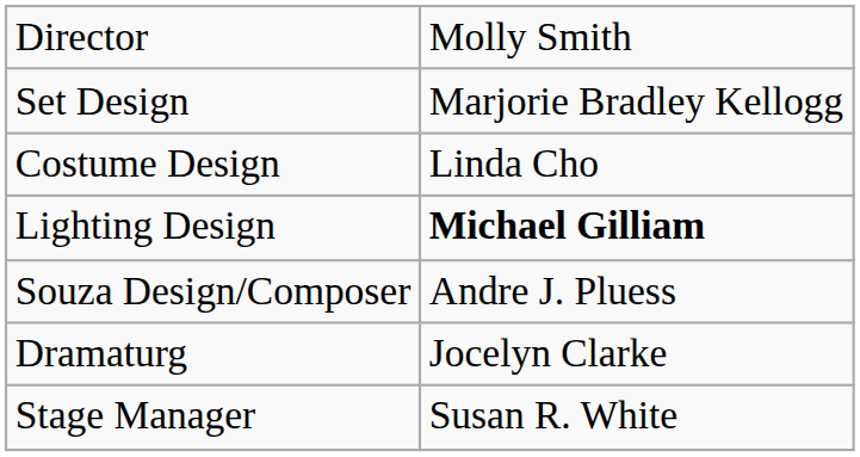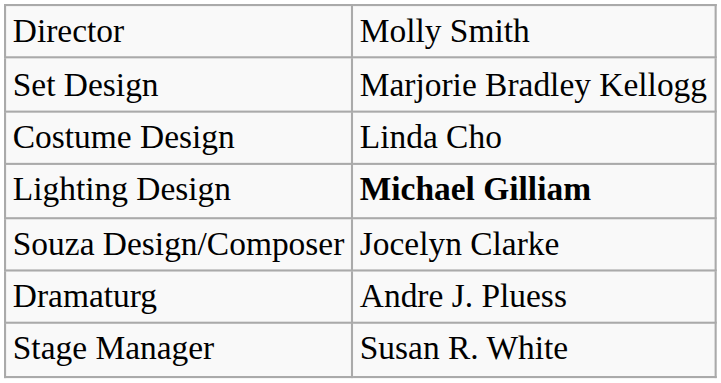Souza Design/Composer | column 2: Andre J. Pluess -> Jocelyn Clarke
Dramaturg | column 2: Jocelyn Clarke -> Andre J. Pluess
